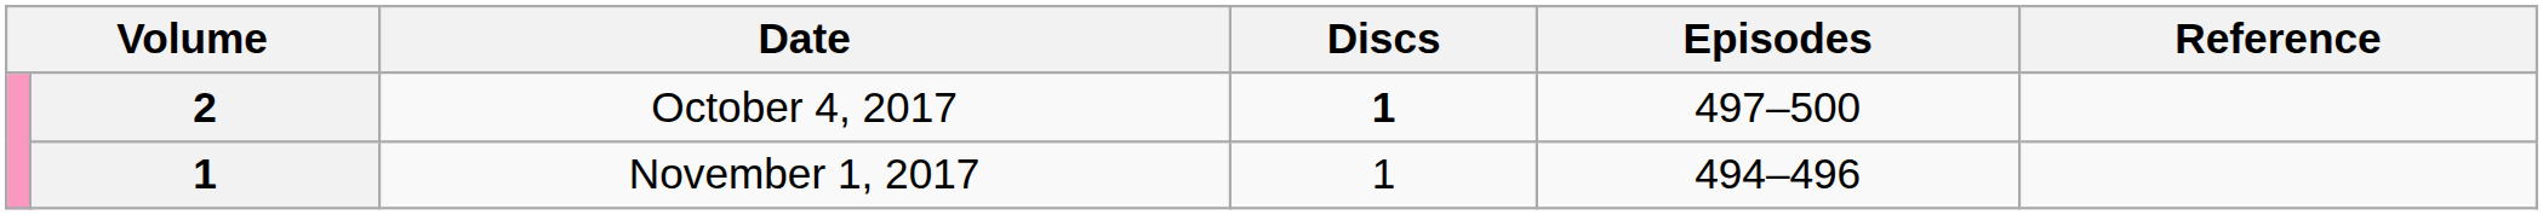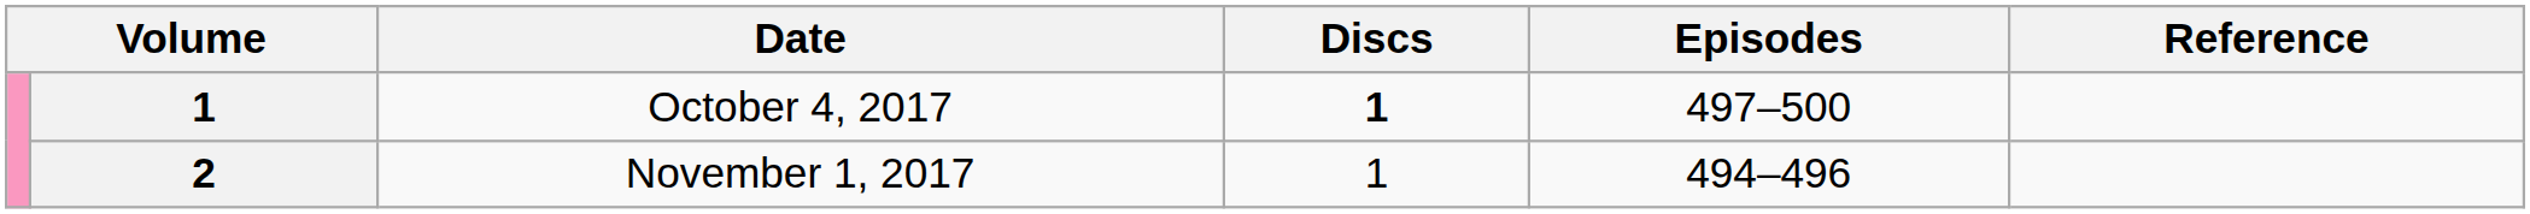October 4, 2017 | column 2: 2 -> 1
November 1, 2017 | column 2: 1 -> 2
